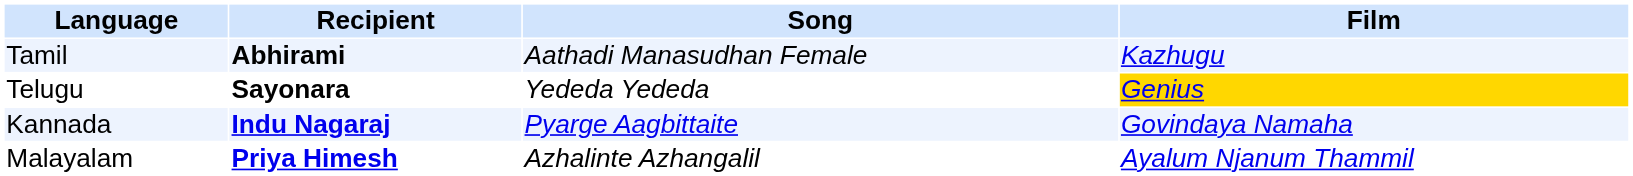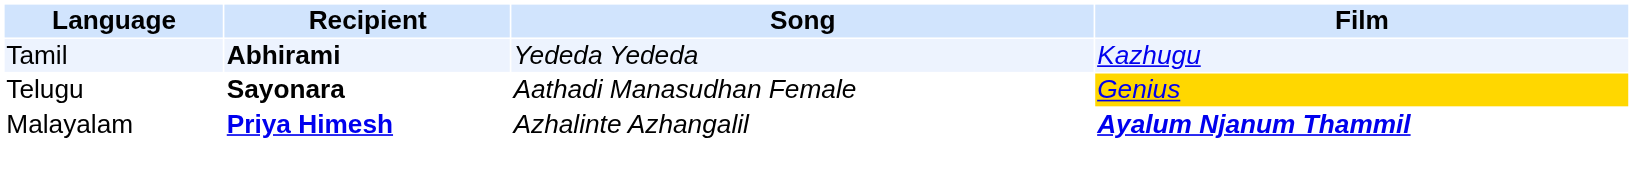Tamil | Song: Aathadi Manasudhan Female -> Yededa Yededa
Telugu | Song: Yededa Yededa -> Aathadi Manasudhan Female
- row: Kannada | Indu Nagaraj | Pyarge Aagbittaite | Govindaya Namaha
Malayalam | Film: normal -> bold
